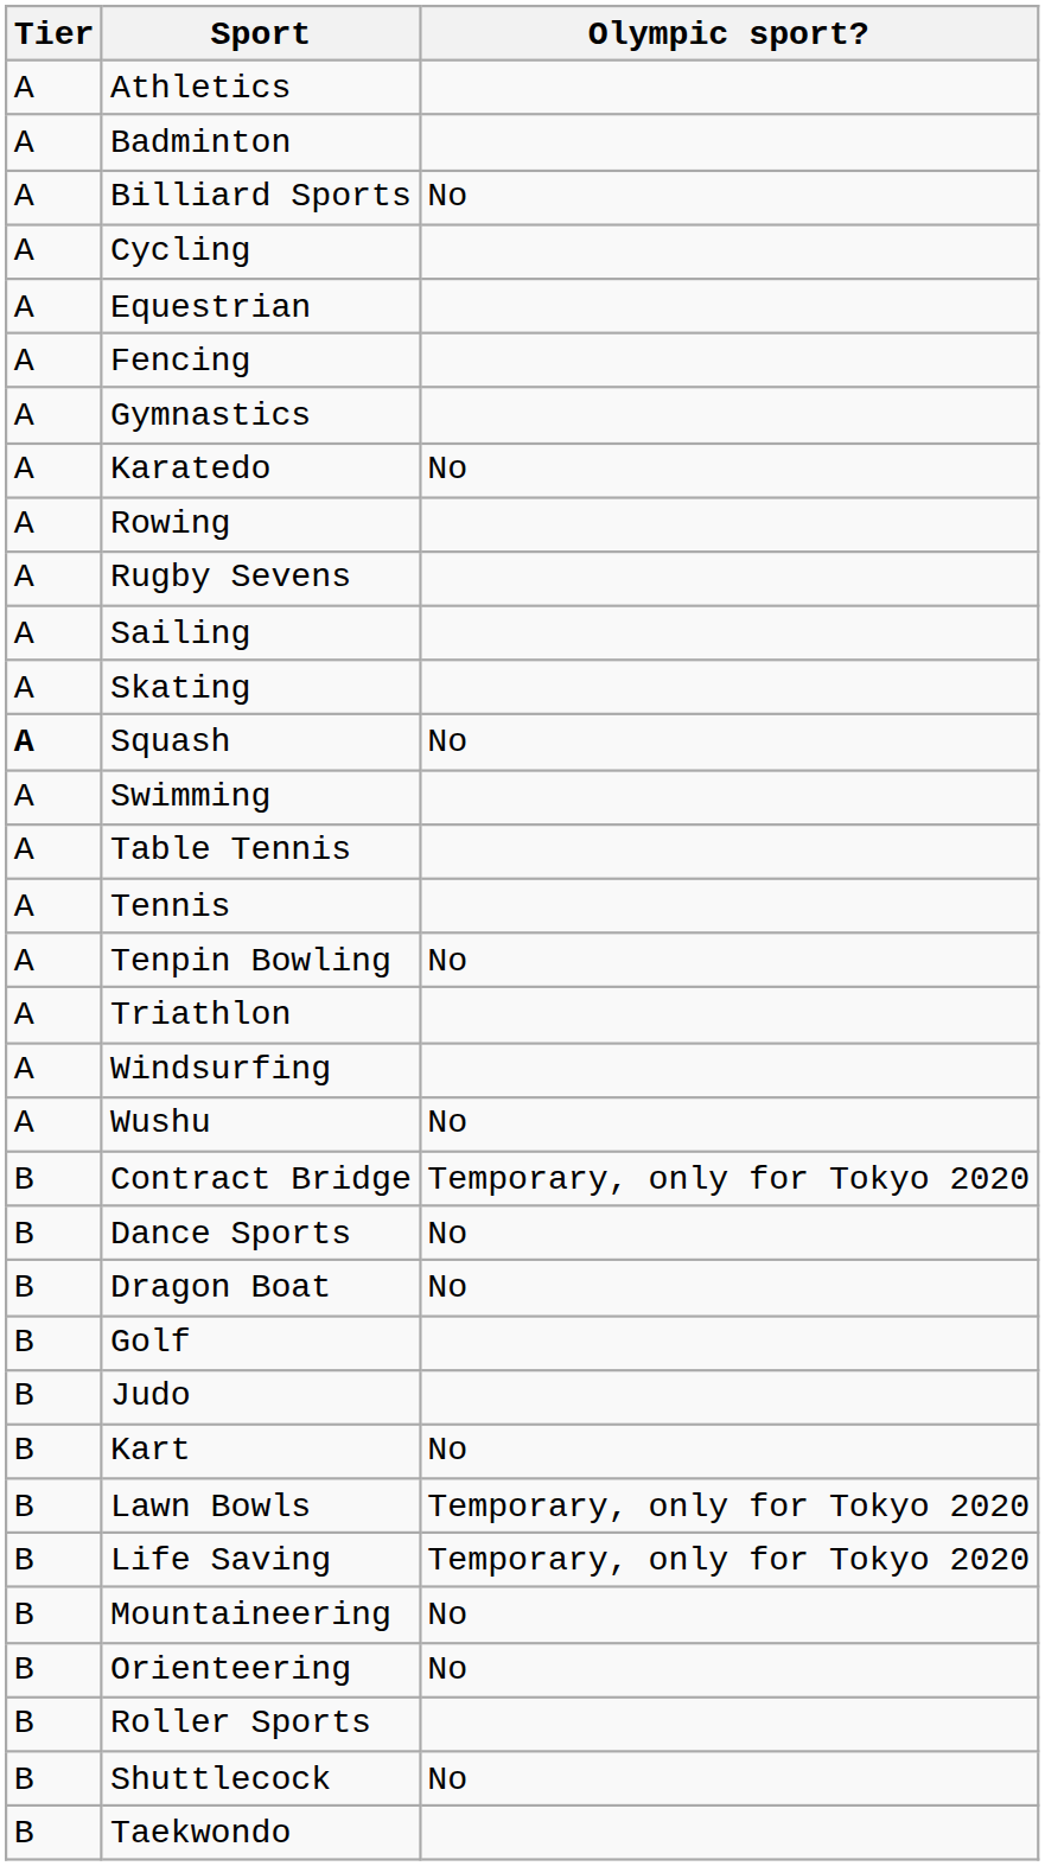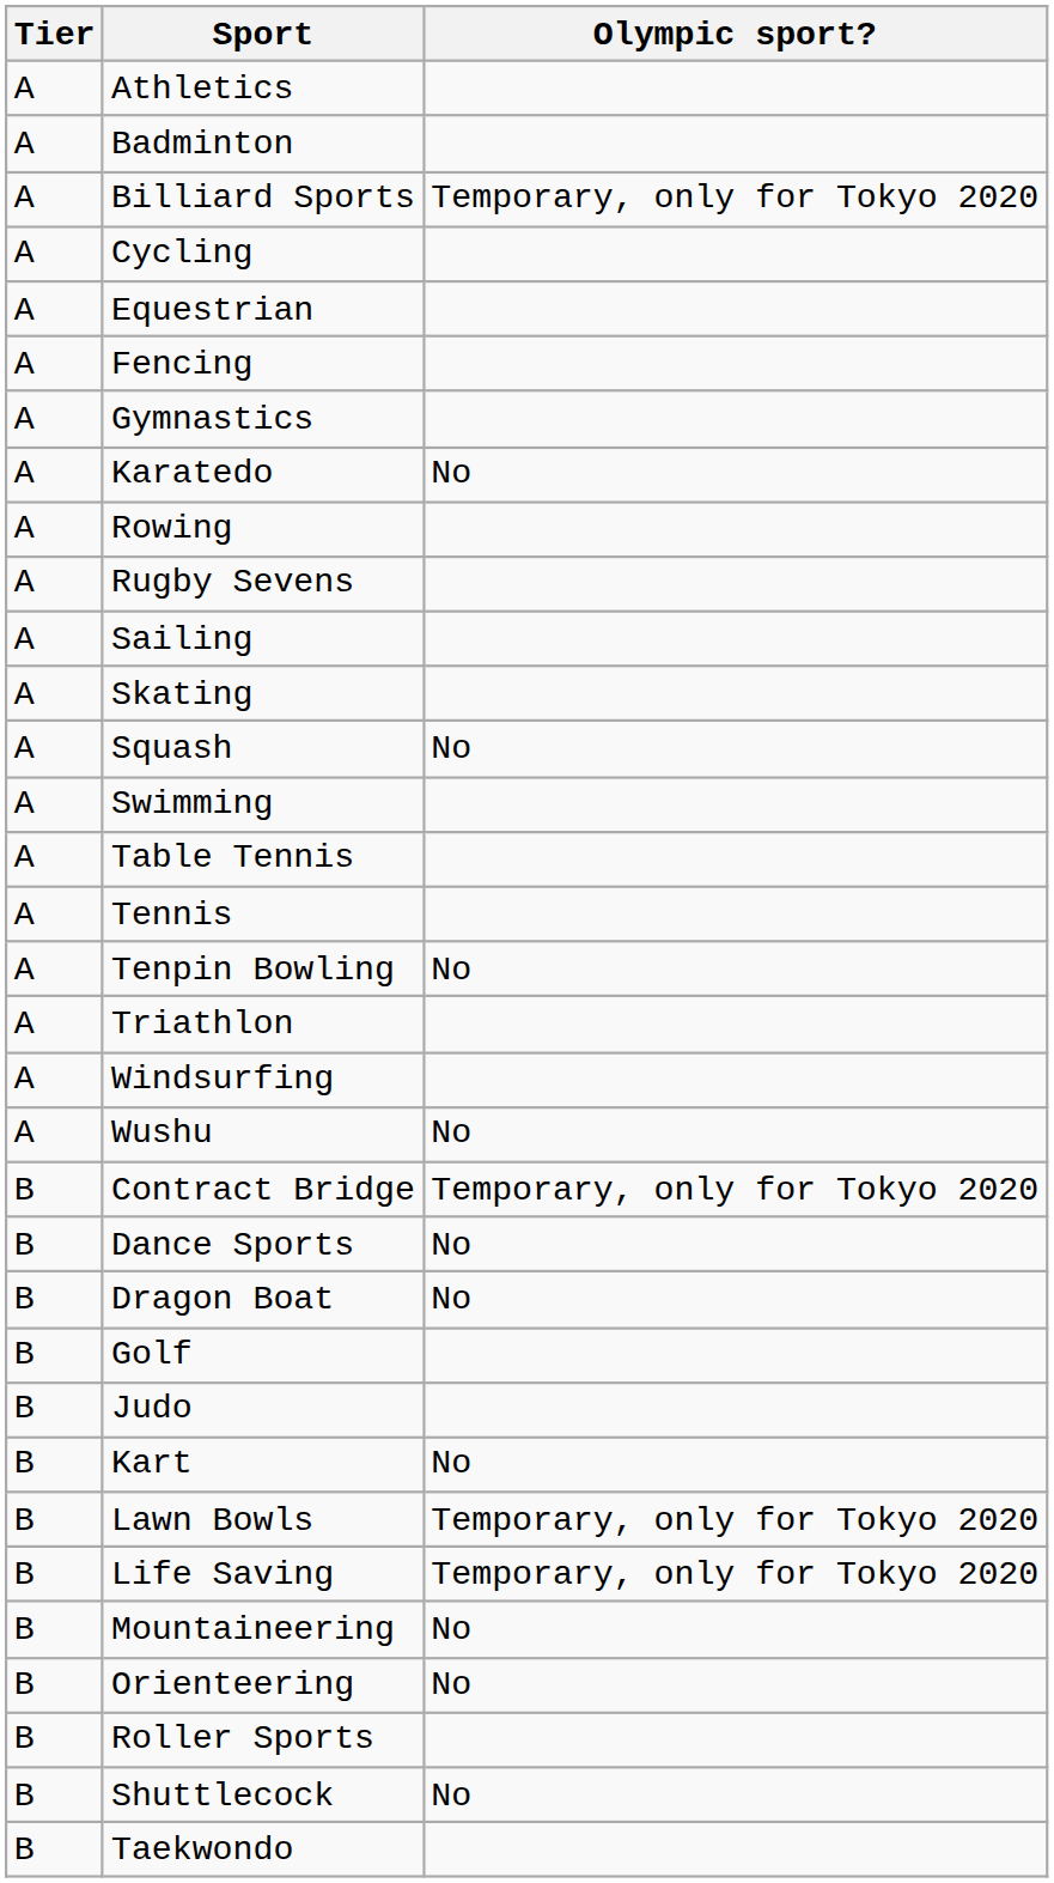Billiard Sports | Olympic sport?: No -> Temporary, only for Tokyo 2020
Squash | Tier: bold -> normal
